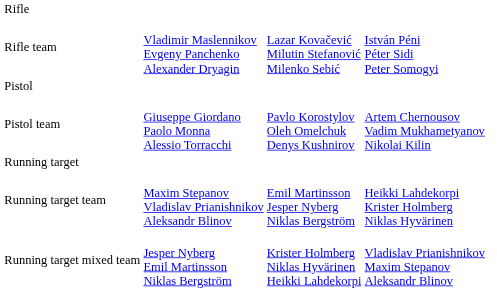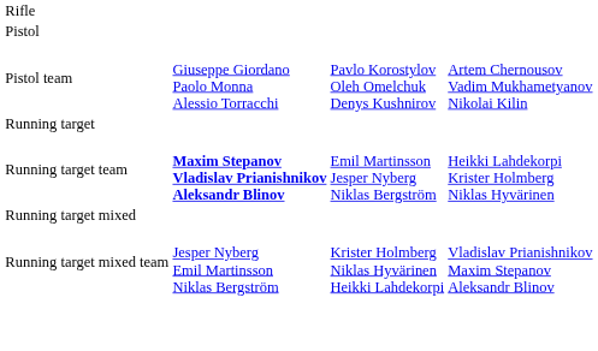- row: Rifle team | Vladimir Maslennikov Evgeny Panchenko Alexander Dryagin | Lazar Kovačević Milutin Stefanović Milenko Sebić | István Péni Péter Sidi Peter Somogyi
Running target team | column 2: normal -> bold
+ row: Running target mixed
